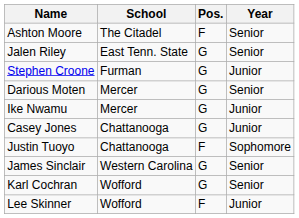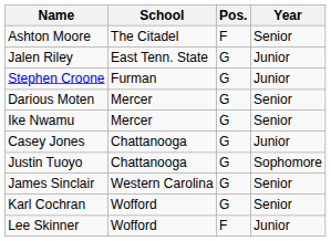Jalen Riley | Year: Senior -> Junior
Ike Nwamu | Year: Junior -> Senior
Justin Tuoyo | Pos.: F -> G
